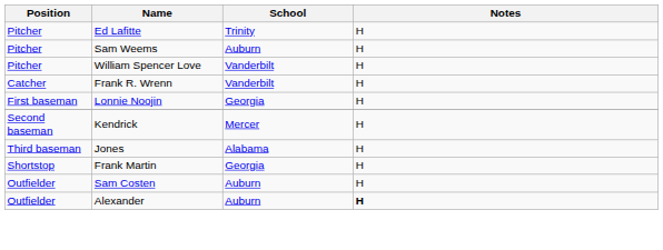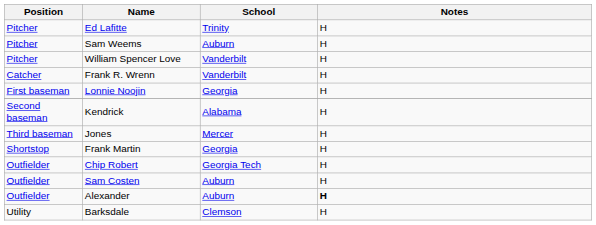Kendrick | School: Mercer -> Alabama
Jones | School: Alabama -> Mercer
+ row: Outfielder | Chip Robert | Georgia Tech | H
+ row: Utility | Barksdale | Clemson | H
